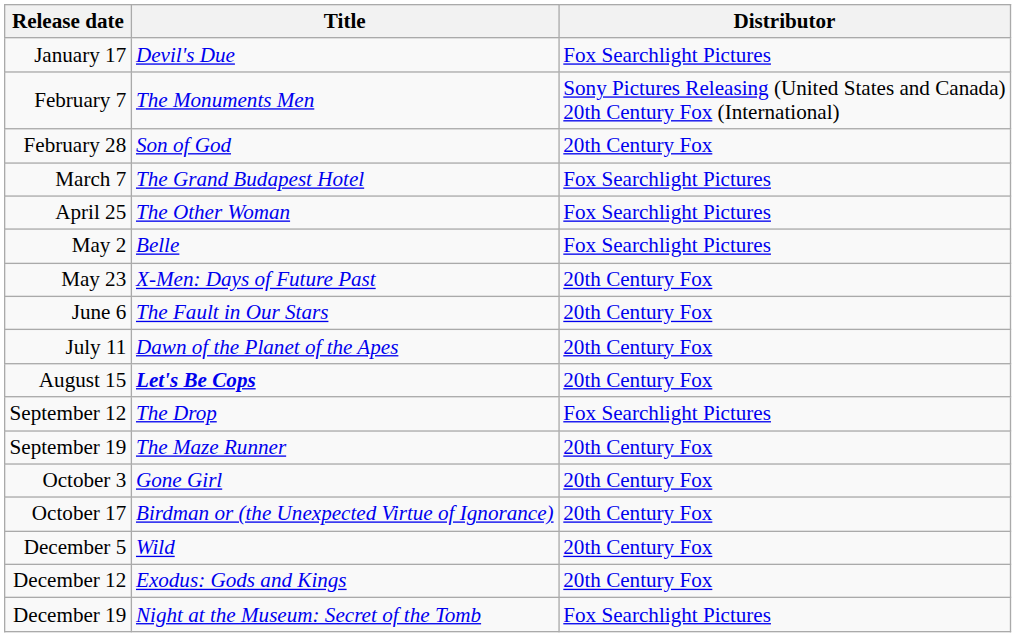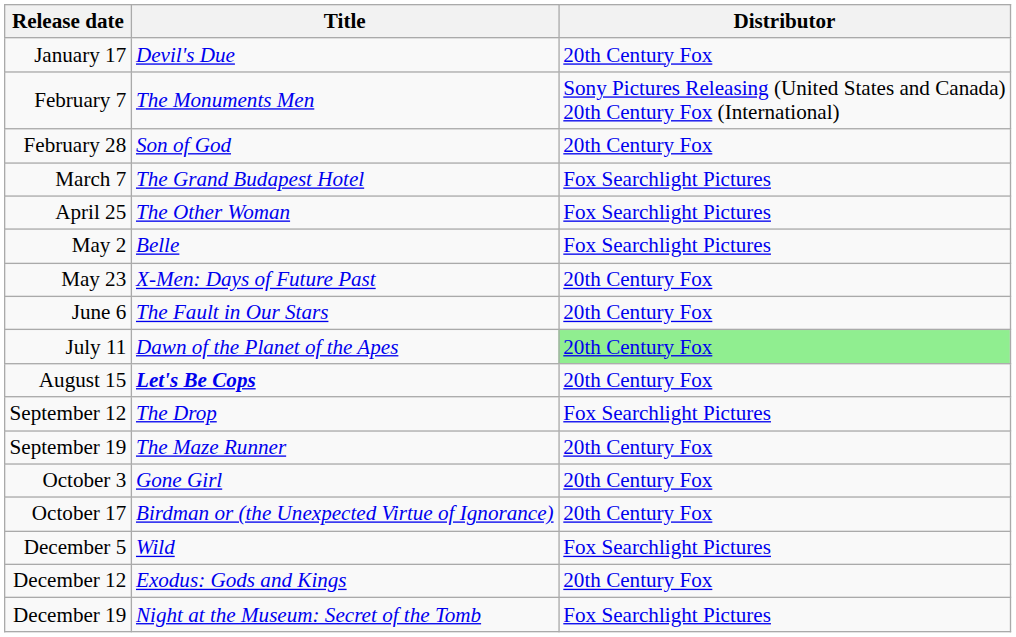January 17 | Distributor: Fox Searchlight Pictures -> 20th Century Fox
July 11 | Distributor: no background -> lightgreen background
December 5 | Distributor: 20th Century Fox -> Fox Searchlight Pictures
